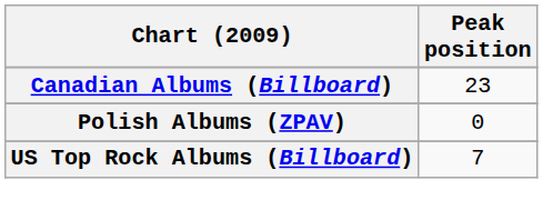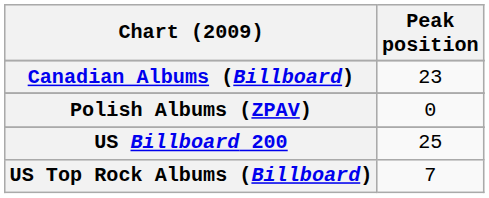+ row: US Billboard 200 | 25
